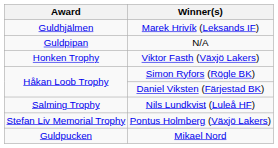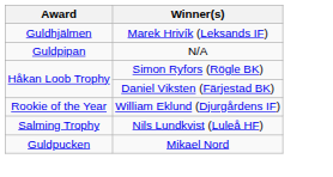- row: Honken Trophy | Viktor Fasth (Växjö Lakers)
+ row: Rookie of the Year | William Eklund (Djurgårdens IF)
- row: Stefan Liv Memorial Trophy | Pontus Holmberg (Växjö Lakers)
